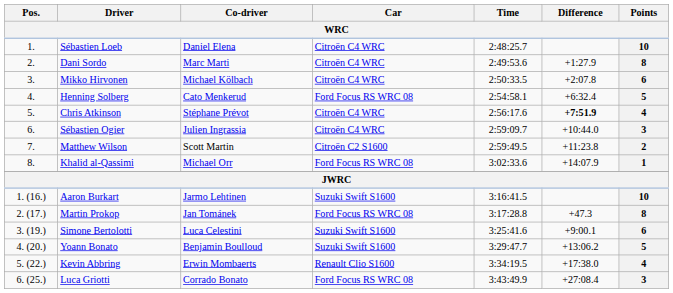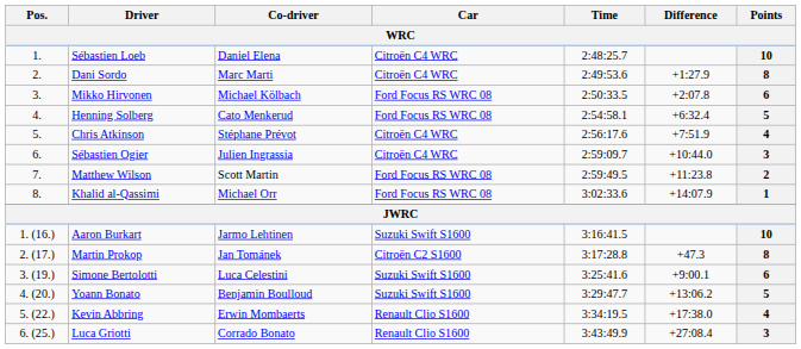Mikko Hirvonen | Car: Citroën C4 WRC -> Ford Focus RS WRC 08
Chris Atkinson | Difference: bold -> normal
Matthew Wilson | Car: Citroën C2 S1600 -> Ford Focus RS WRC 08
Martin Prokop | Car: Ford Focus RS WRC 08 -> Citroën C2 S1600
Luca Griotti | Car: Ford Focus RS WRC 08 -> Renault Clio S1600
